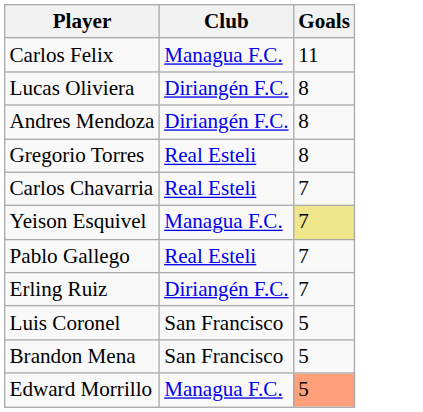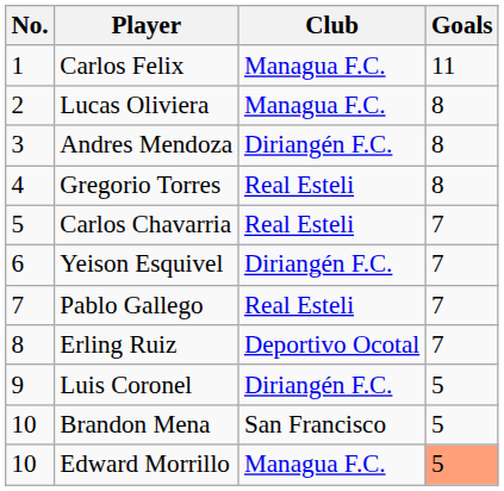+ column: No. | 1 | 2 | 3 | 4 | 5 | 6 | 7 | 8 | 9 | 10 | 10
Lucas Oliviera | Club: Diriangén F.C. -> Managua F.C.
Yeison Esquivel | Club: Managua F.C. -> Diriangén F.C.
Yeison Esquivel | Goals: khaki background -> no background
Erling Ruiz | Club: Diriangén F.C. -> Deportivo Ocotal
Luis Coronel | Club: San Francisco -> Diriangén F.C.
